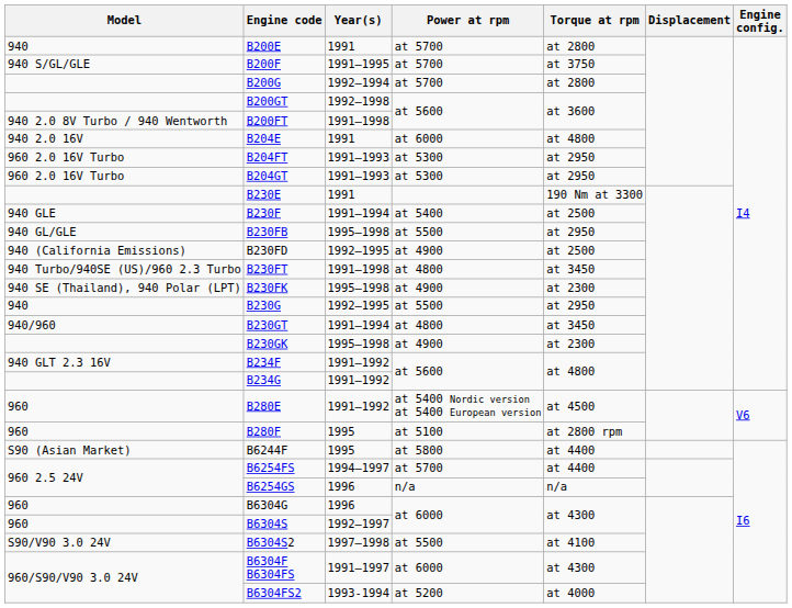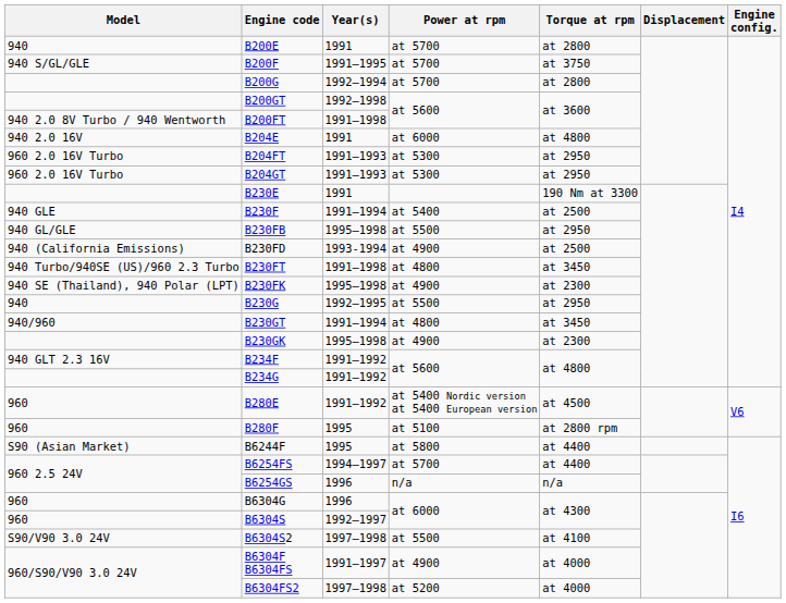B230FD | Year(s): 1992–1995 -> 1993-1994
B6304F B6304FS | Power at rpm: at 6000 -> at 4900
B6304F B6304FS | Torque at rpm: at 4300 -> at 4000
B6304FS2 | Year(s): 1993-1994 -> 1997–1998
